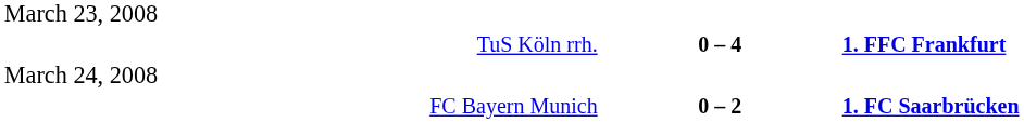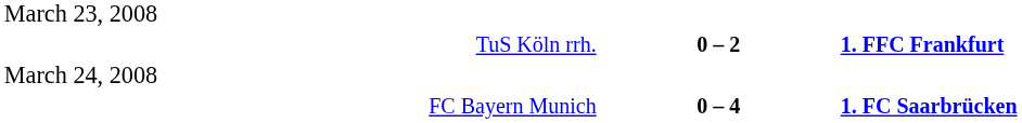TuS Köln rrh. | column 2: 0 – 4 -> 0 – 2
FC Bayern Munich | column 2: 0 – 2 -> 0 – 4
